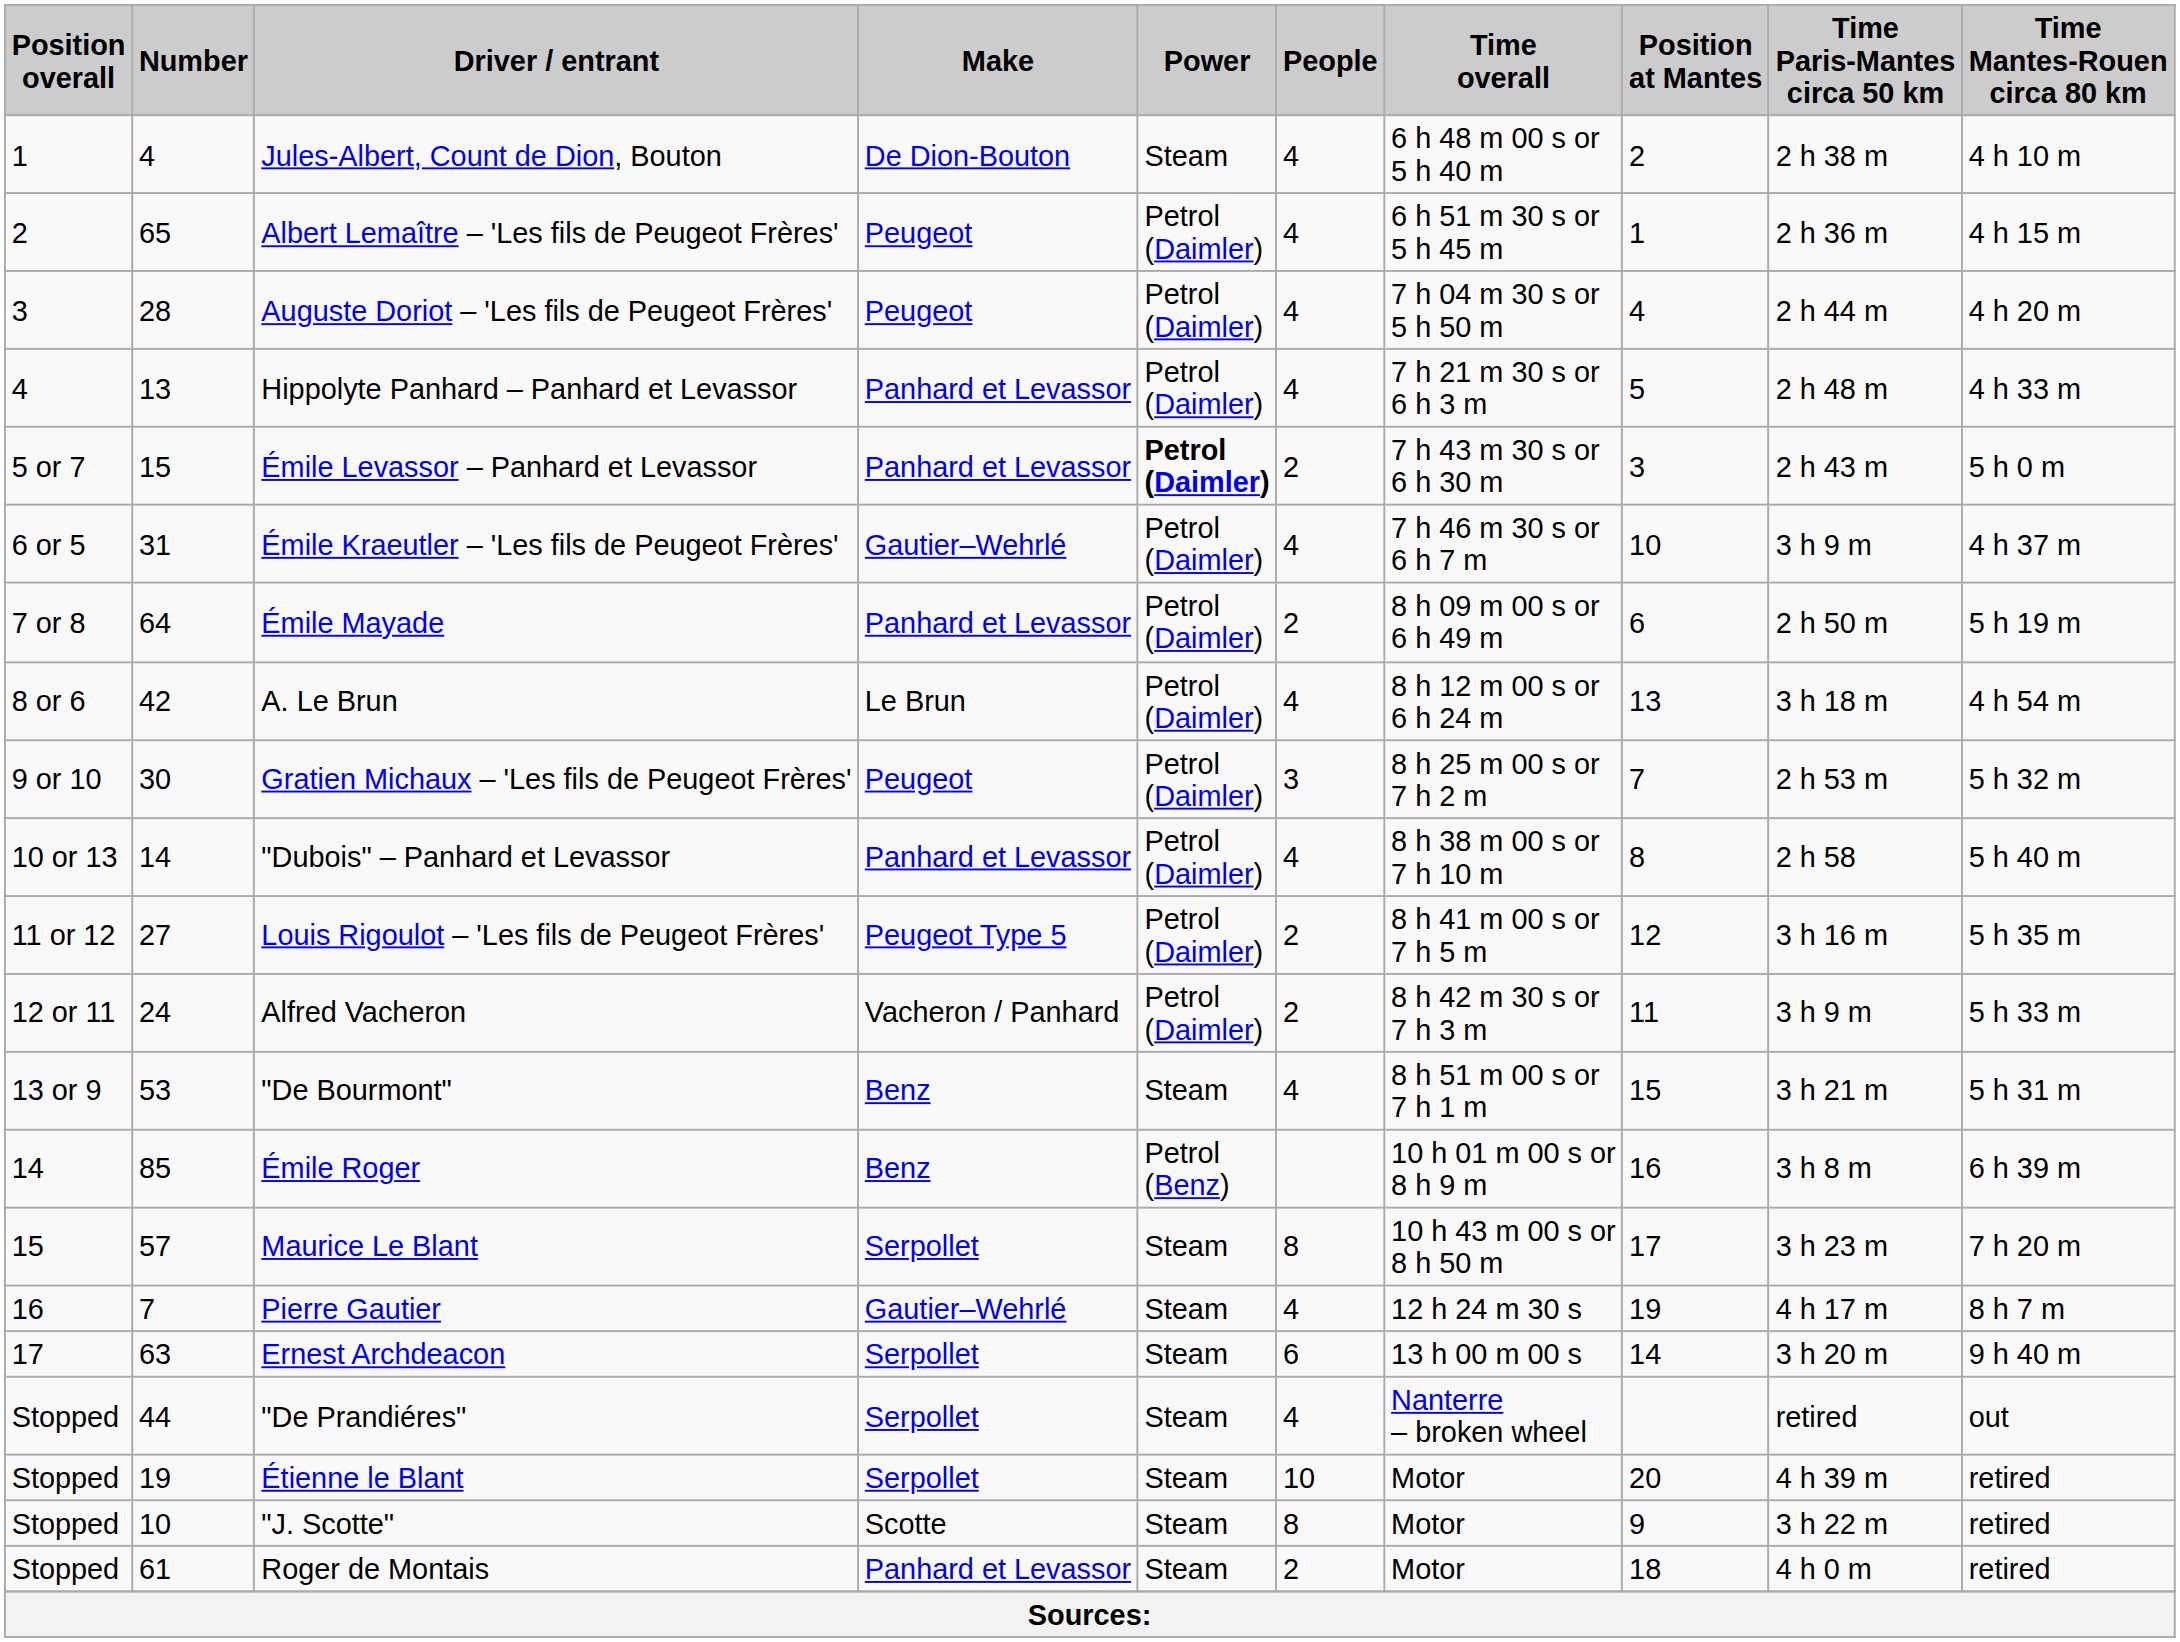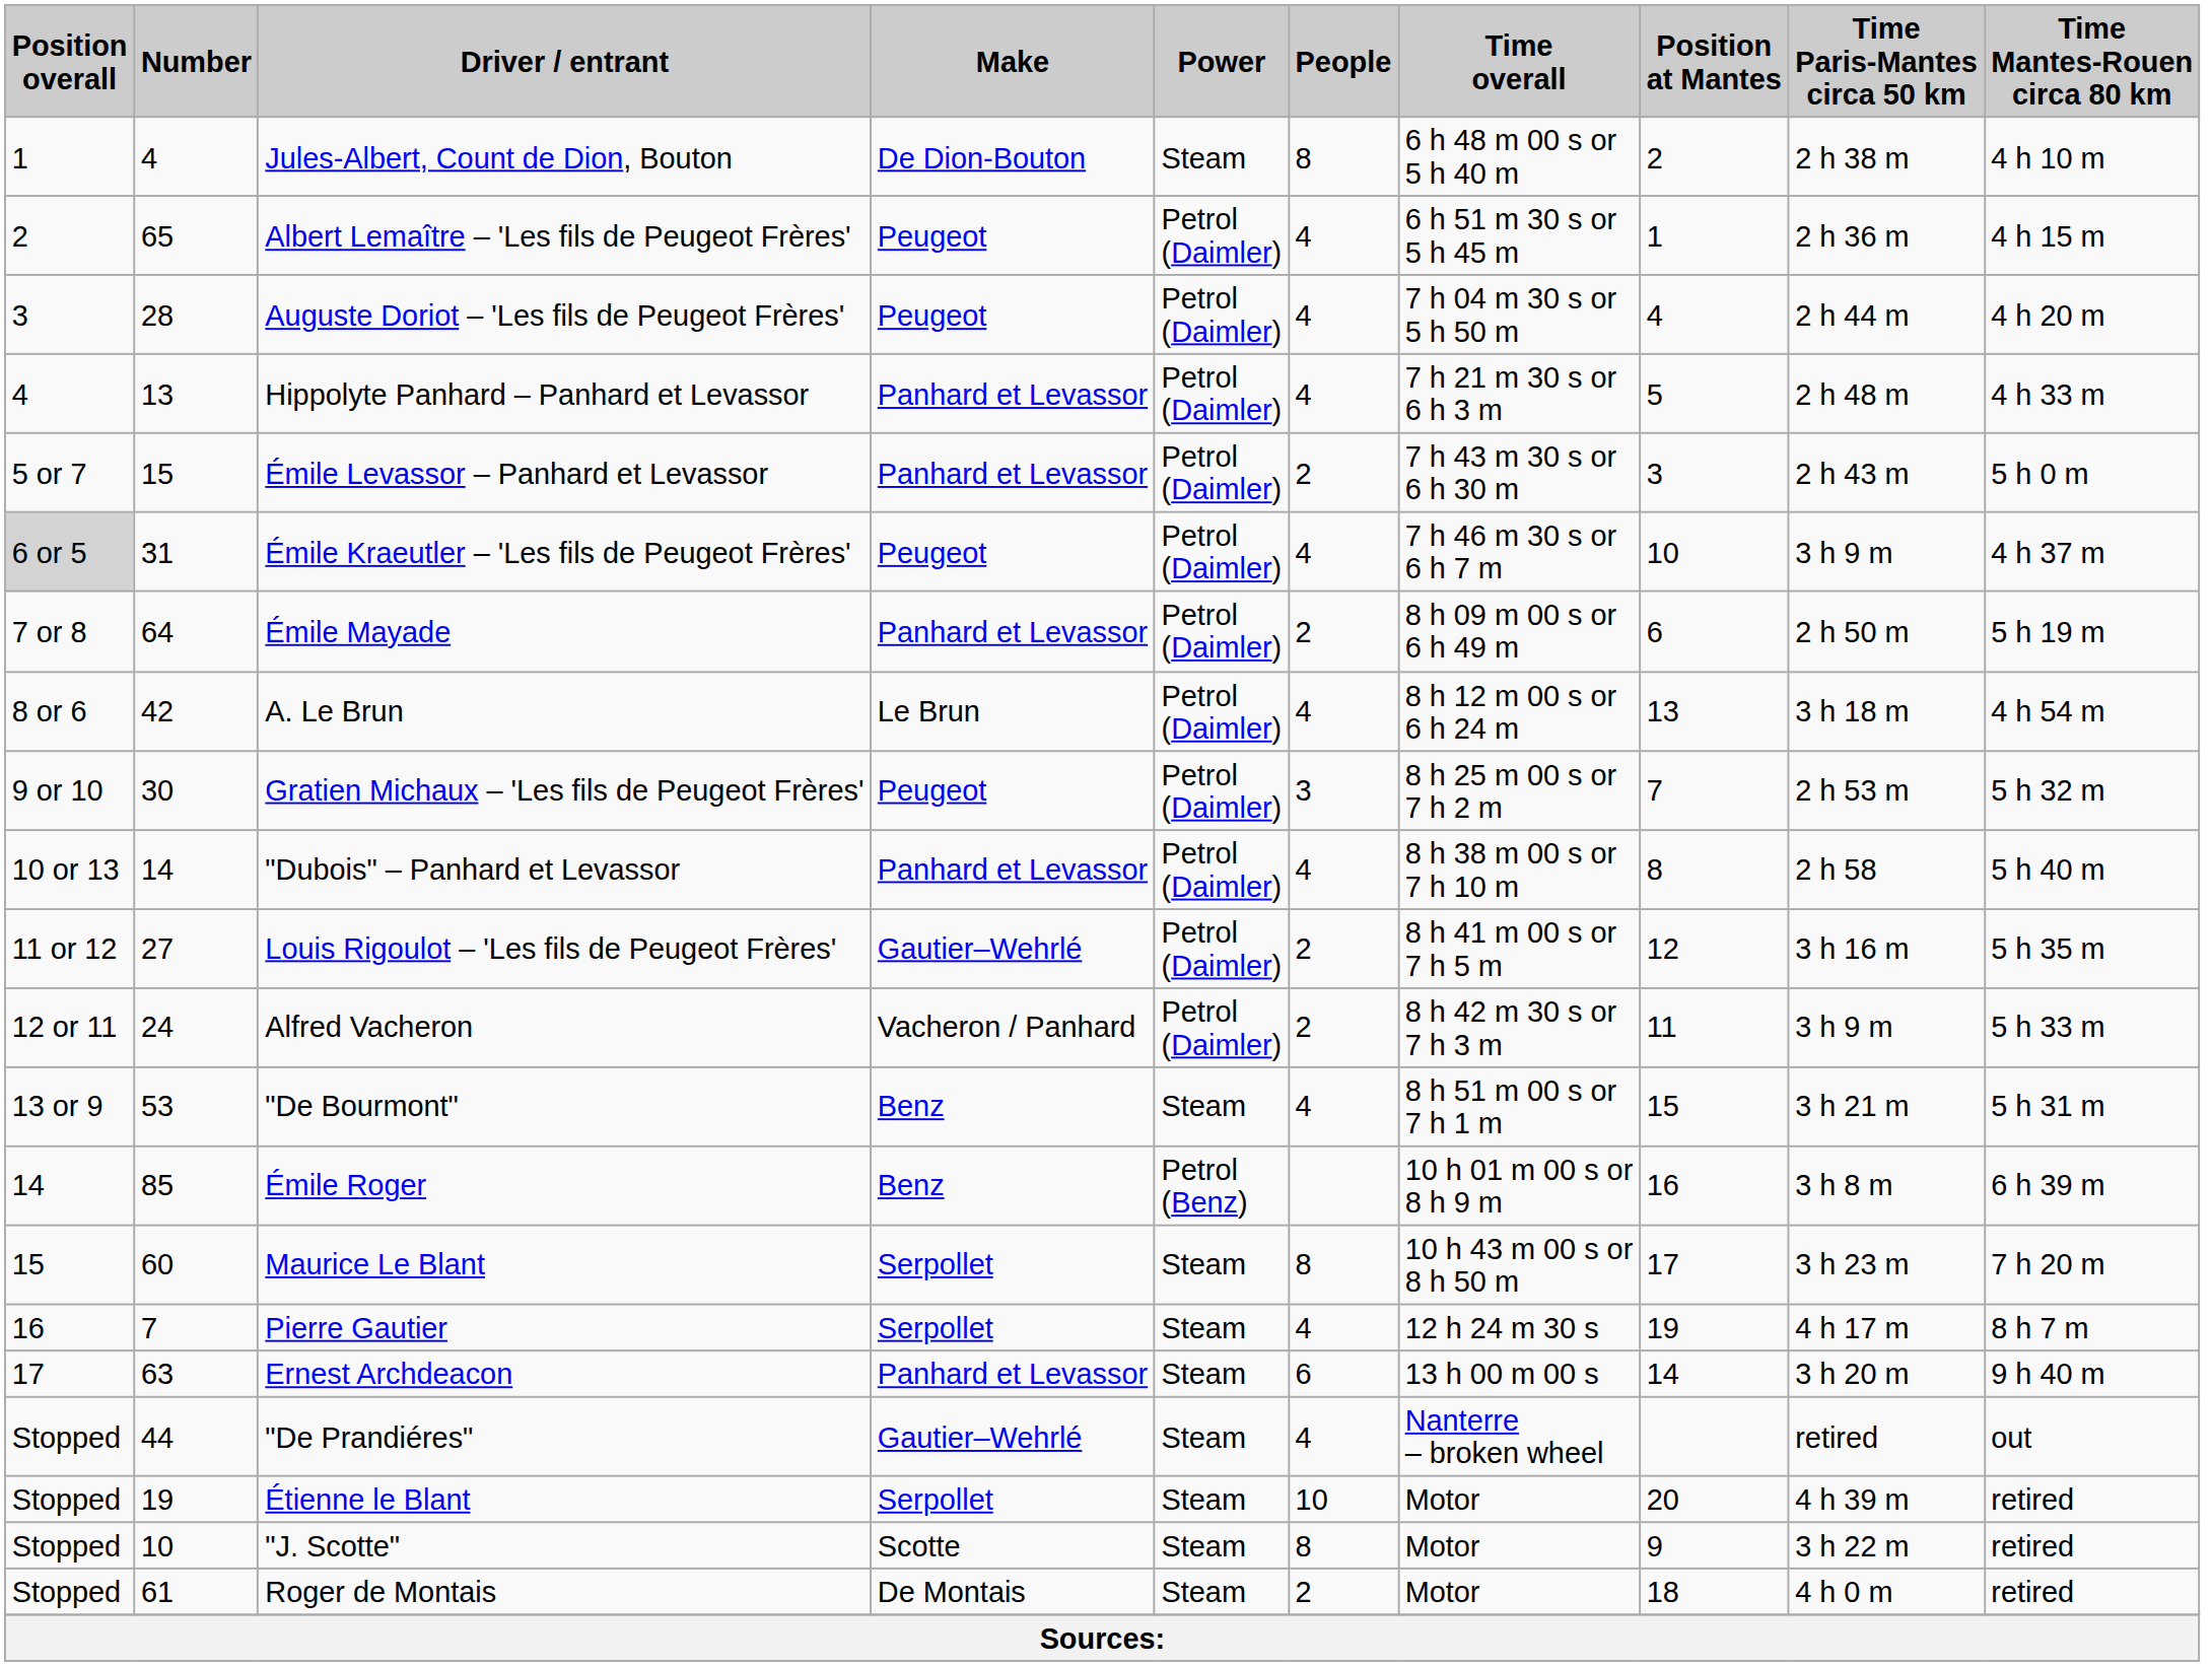Jules-Albert, Count de Dion, Bouton | People: 4 -> 8
Émile Levassor – Panhard et Levassor | Power: bold -> normal
Émile Kraeutler – 'Les fils de Peugeot Frères' | Position overall: no background -> lightgrey background
Émile Kraeutler – 'Les fils de Peugeot Frères' | Make: Gautier–Wehrlé -> Peugeot
Louis Rigoulot – 'Les fils de Peugeot Frères' | Make: Peugeot Type 5 -> Gautier–Wehrlé
Maurice Le Blant | Number: 57 -> 60
Pierre Gautier | Make: Gautier–Wehrlé -> Serpollet
Ernest Archdeacon | Make: Serpollet -> Panhard et Levassor
"De Prandiéres" | Make: Serpollet -> Gautier–Wehrlé
Roger de Montais | Make: Panhard et Levassor -> De Montais
